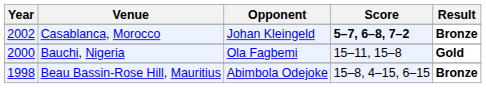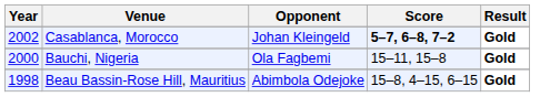Casablanca, Morocco | Result: Bronze -> Gold
Beau Bassin-Rose Hill, Mauritius | Result: Bronze -> Gold
